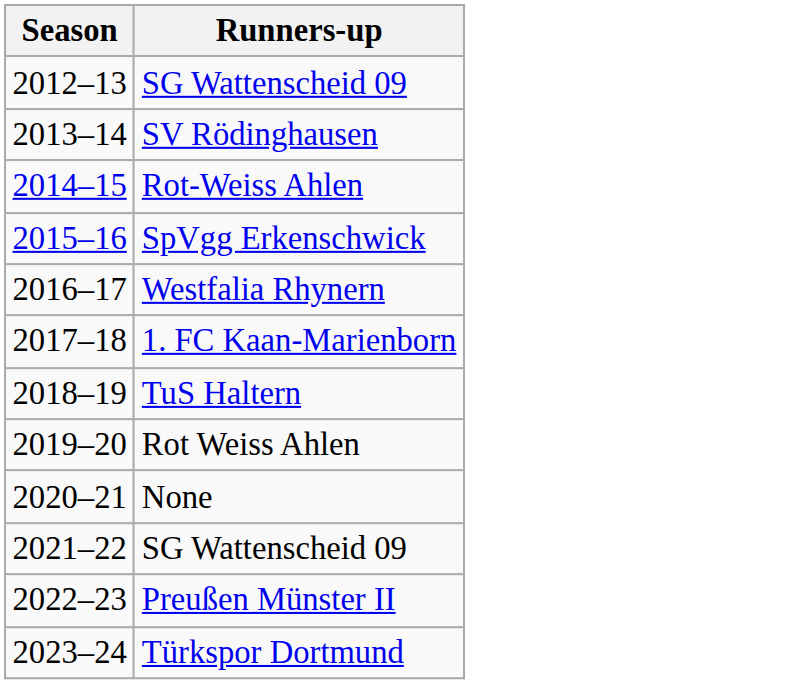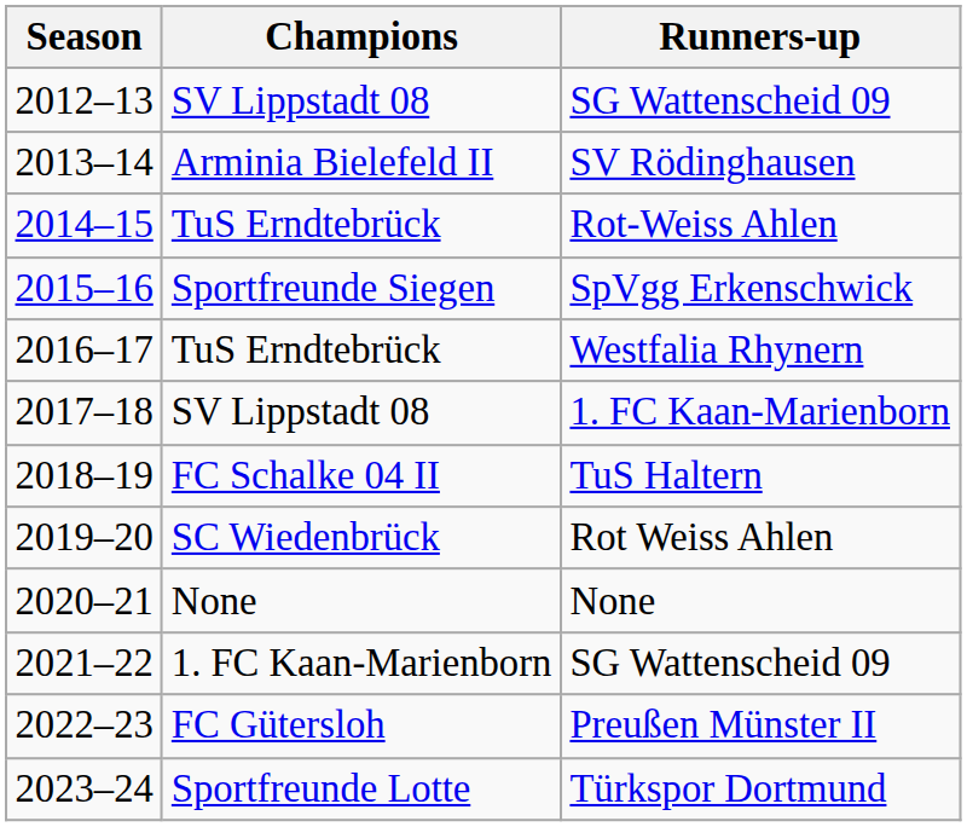+ column: Champions | SV Lippstadt 08 | Arminia Bielefeld II | TuS Erndtebrück | Sportfreunde Siegen | TuS Erndtebrück | SV Lippstadt 08 | FC Schalke 04 II | SC Wiedenbrück | None | 1. FC Kaan-Marienborn | FC Gütersloh | Sportfreunde Lotte
